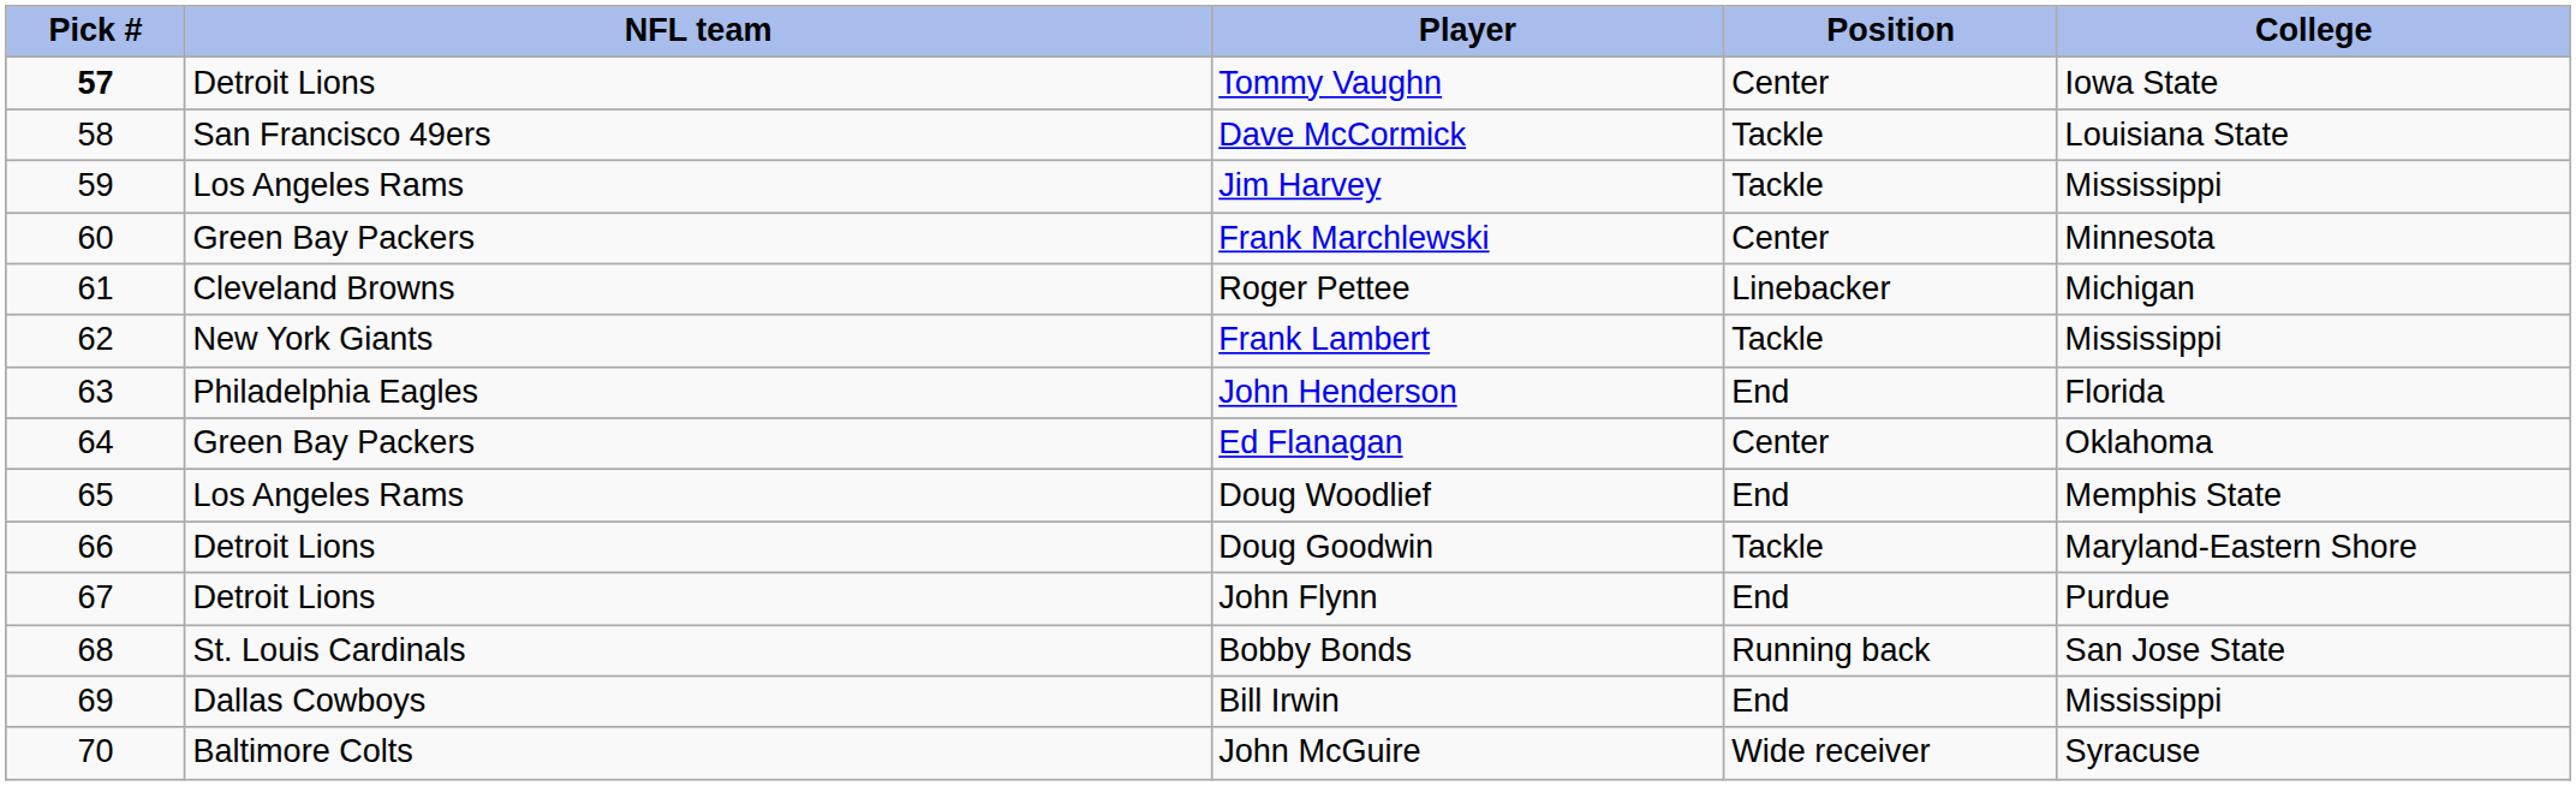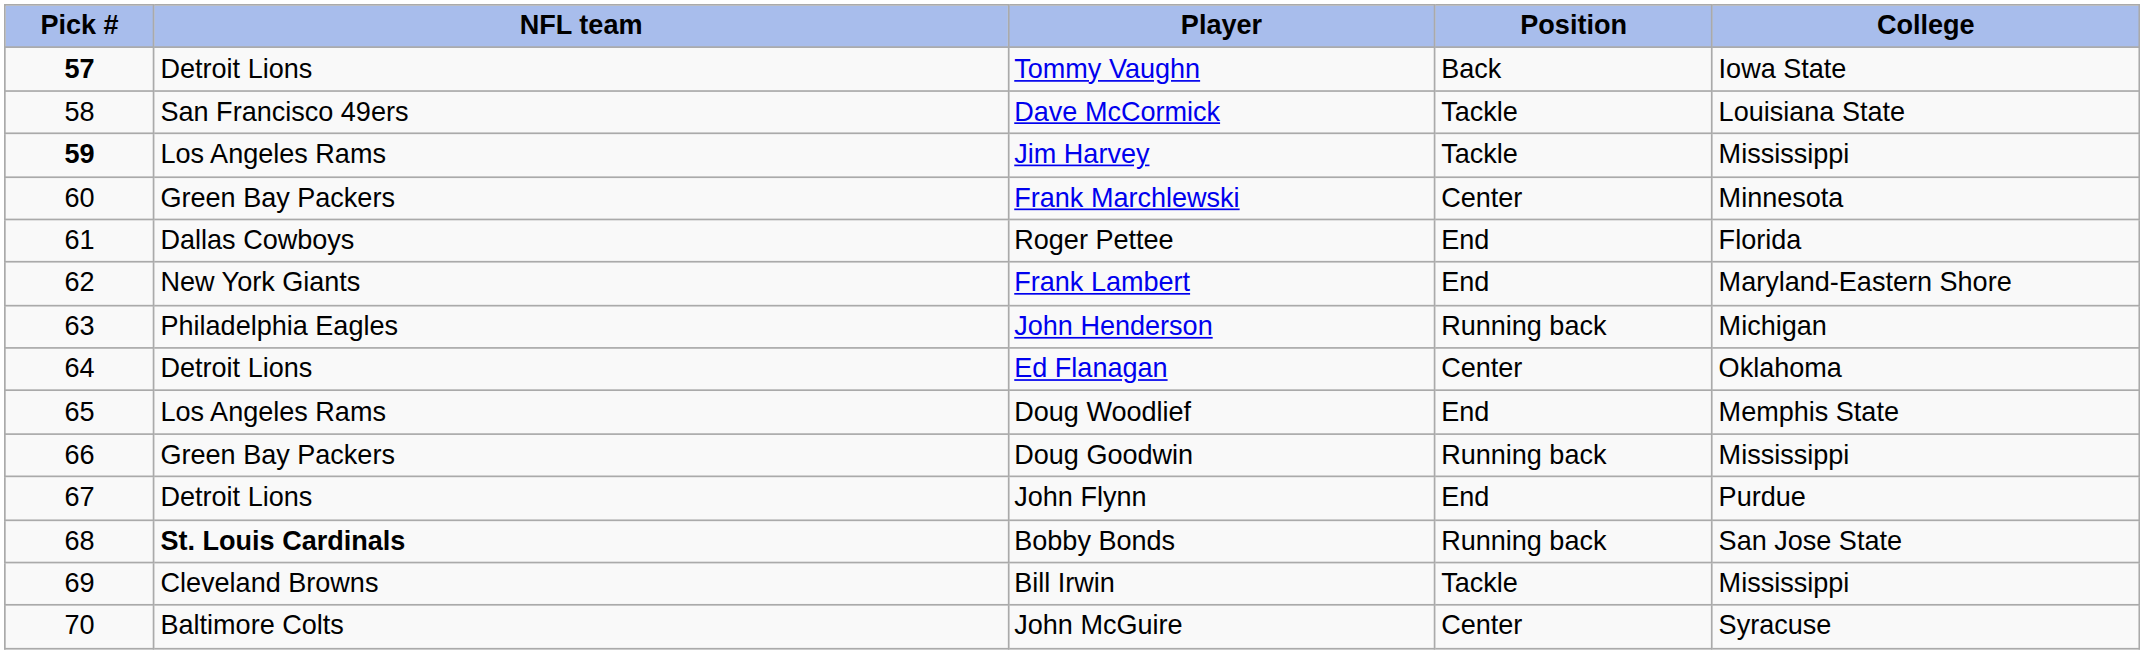Tommy Vaughn | Position: Center -> Back
Jim Harvey | Pick #: normal -> bold
Roger Pettee | NFL team: Cleveland Browns -> Dallas Cowboys
Roger Pettee | Position: Linebacker -> End
Roger Pettee | College: Michigan -> Florida
Frank Lambert | Position: Tackle -> End
Frank Lambert | College: Mississippi -> Maryland-Eastern Shore
John Henderson | Position: End -> Running back
John Henderson | College: Florida -> Michigan
Ed Flanagan | NFL team: Green Bay Packers -> Detroit Lions
Doug Goodwin | NFL team: Detroit Lions -> Green Bay Packers
Doug Goodwin | Position: Tackle -> Running back
Doug Goodwin | College: Maryland-Eastern Shore -> Mississippi
Bobby Bonds | NFL team: normal -> bold
Bill Irwin | NFL team: Dallas Cowboys -> Cleveland Browns
Bill Irwin | Position: End -> Tackle
John McGuire | Position: Wide receiver -> Center
